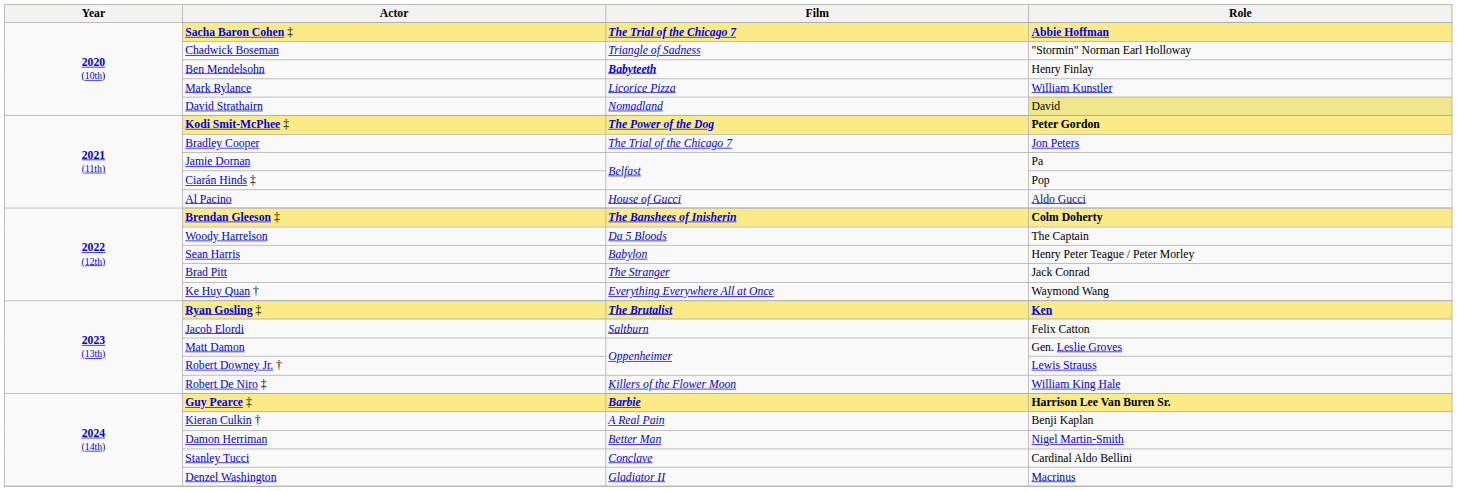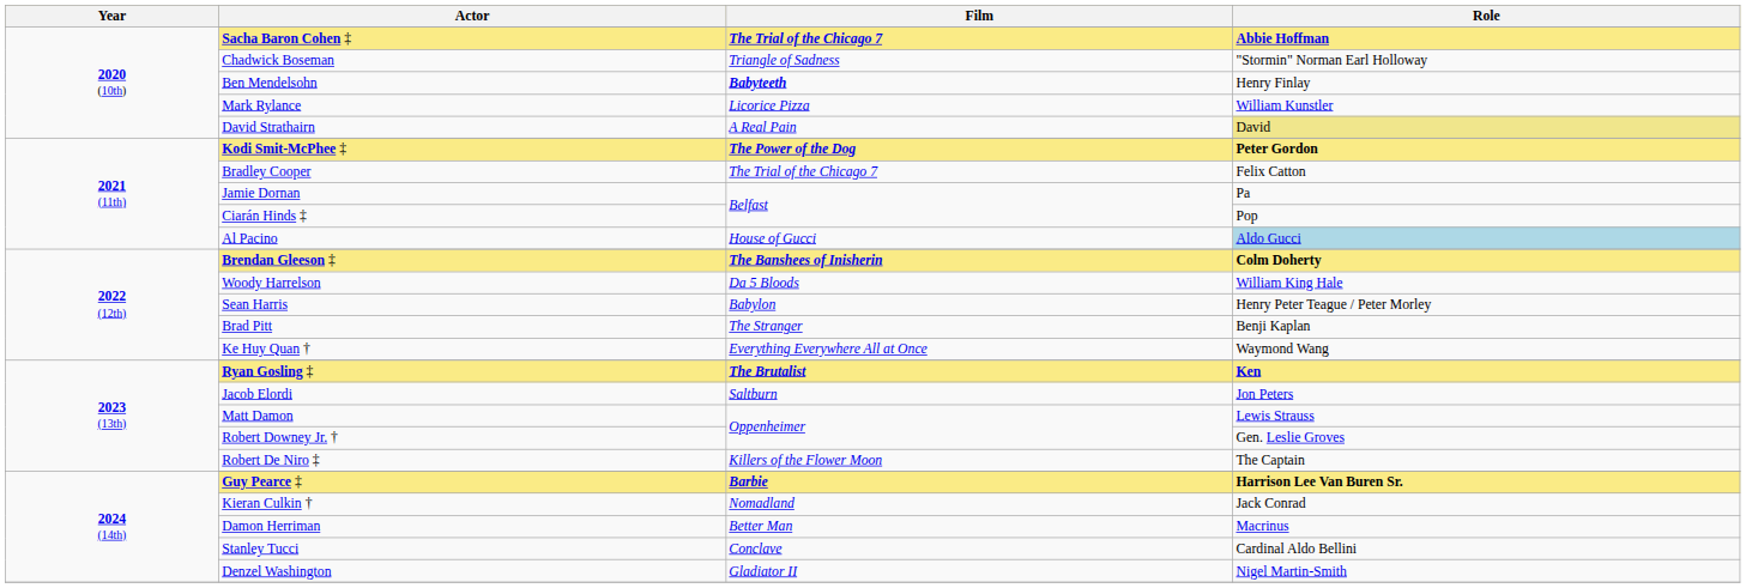David Strathairn | Film: Nomadland -> A Real Pain
Bradley Cooper | Role: Jon Peters -> Felix Catton
Al Pacino | Role: no background -> lightblue background
Woody Harrelson | Role: The Captain -> William King Hale
Brad Pitt | Role: Jack Conrad -> Benji Kaplan
Jacob Elordi | Role: Felix Catton -> Jon Peters
Matt Damon | Role: Gen. Leslie Groves -> Lewis Strauss
Robert Downey Jr. † | Role: Lewis Strauss -> Gen. Leslie Groves
Robert De Niro ‡ | Role: William King Hale -> The Captain
Kieran Culkin † | Film: A Real Pain -> Nomadland
Kieran Culkin † | Role: Benji Kaplan -> Jack Conrad
Damon Herriman | Role: Nigel Martin-Smith -> Macrinus
Denzel Washington | Role: Macrinus -> Nigel Martin-Smith
